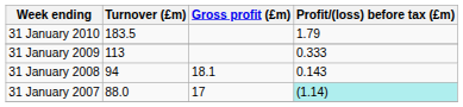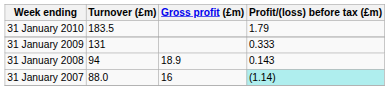31 January 2009 | Turnover (£m): 113 -> 131
31 January 2008 | Gross profit (£m): 18.1 -> 18.9
31 January 2007 | Gross profit (£m): 17 -> 16
